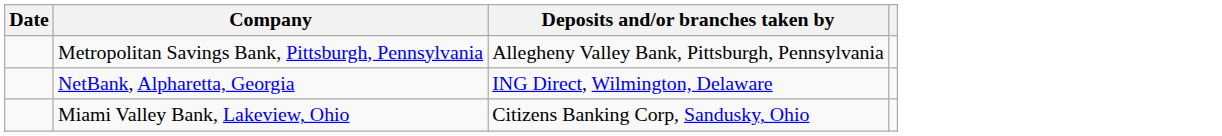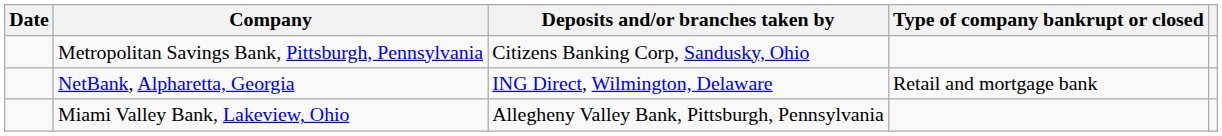+ column: Type of company bankrupt or closed | Retail and mortgage bank
Metropolitan Savings Bank, Pittsburgh, Pennsylvania | Deposits and/or branches taken by: Allegheny Valley Bank, Pittsburgh, Pennsylvania -> Citizens Banking Corp, Sandusky, Ohio
Miami Valley Bank, Lakeview, Ohio | Deposits and/or branches taken by: Citizens Banking Corp, Sandusky, Ohio -> Allegheny Valley Bank, Pittsburgh, Pennsylvania
